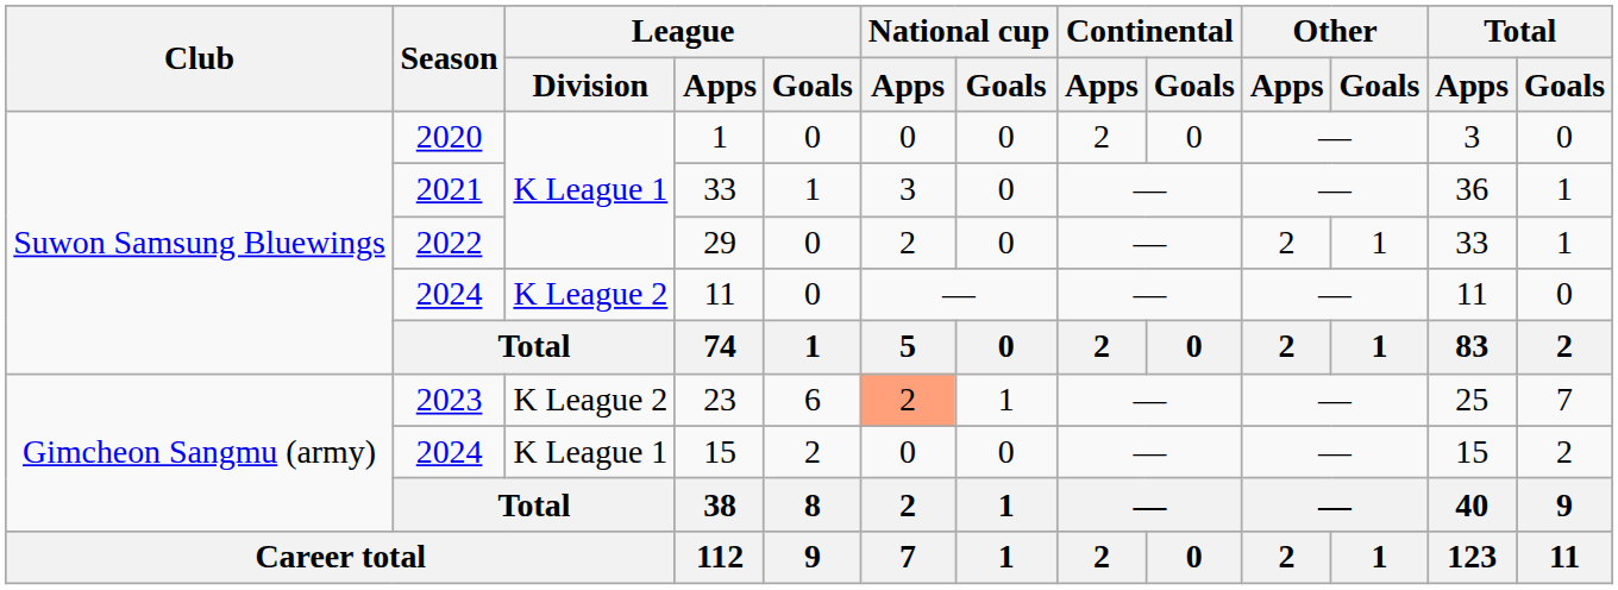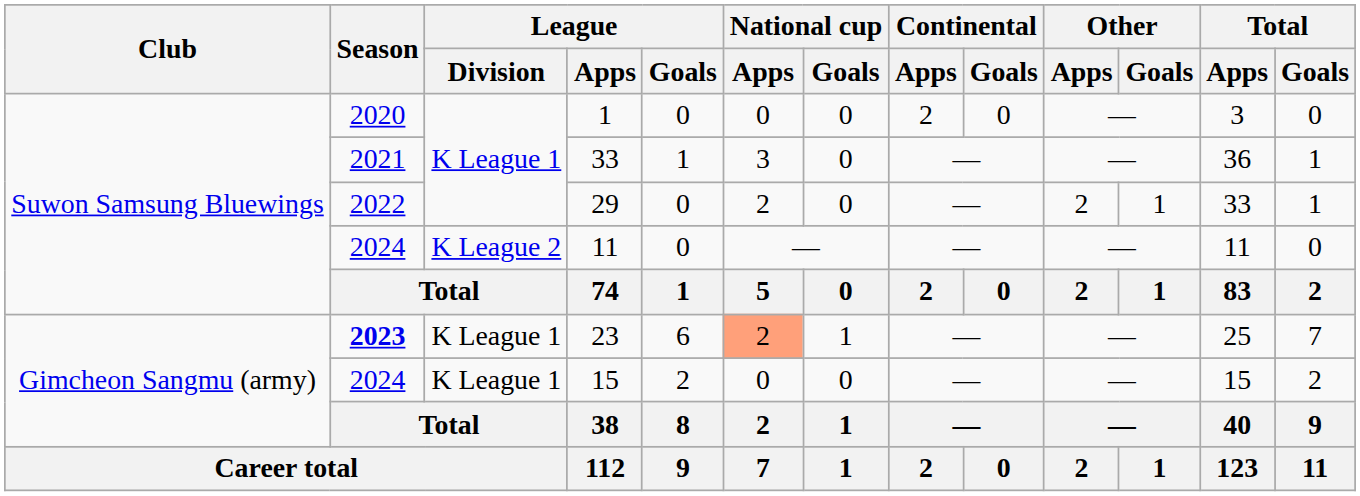23 | Season: normal -> bold
23 | League / Division: K League 2 -> K League 1
